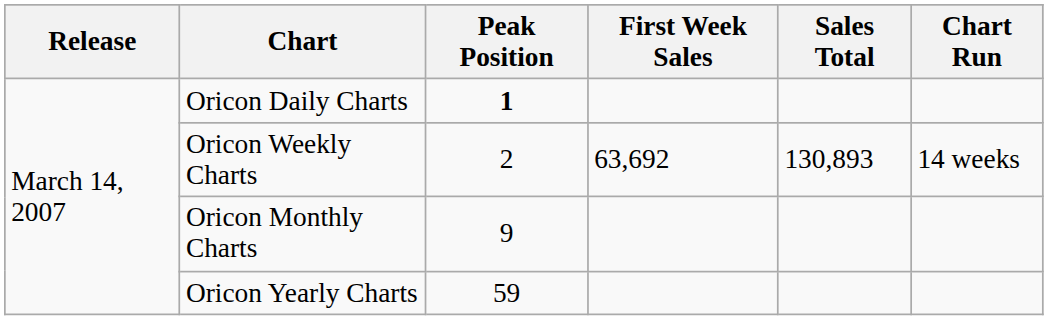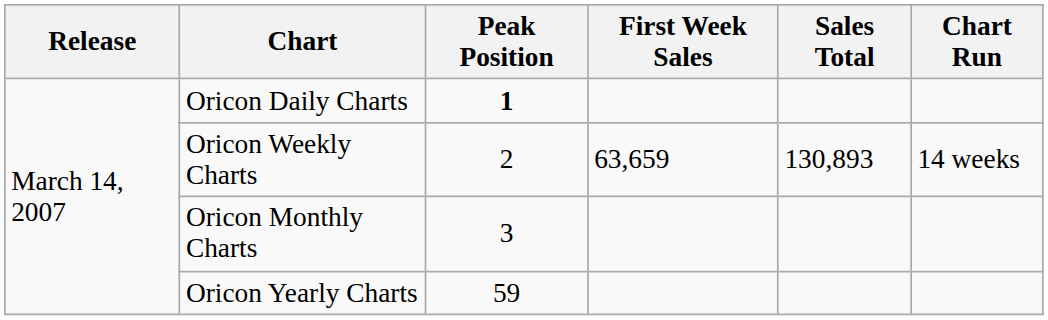Oricon Weekly Charts | First Week Sales: 63,692 -> 63,659
Oricon Monthly Charts | Peak Position: 9 -> 3
